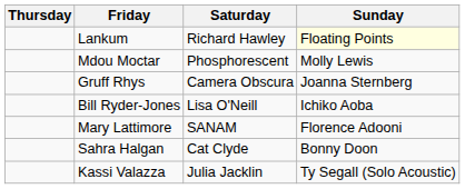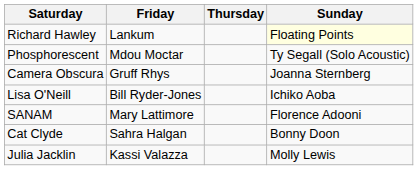columns swapped: Thursday <-> Saturday
Mdou Moctar | Sunday: Molly Lewis -> Ty Segall (Solo Acoustic)
Kassi Valazza | Sunday: Ty Segall (Solo Acoustic) -> Molly Lewis
